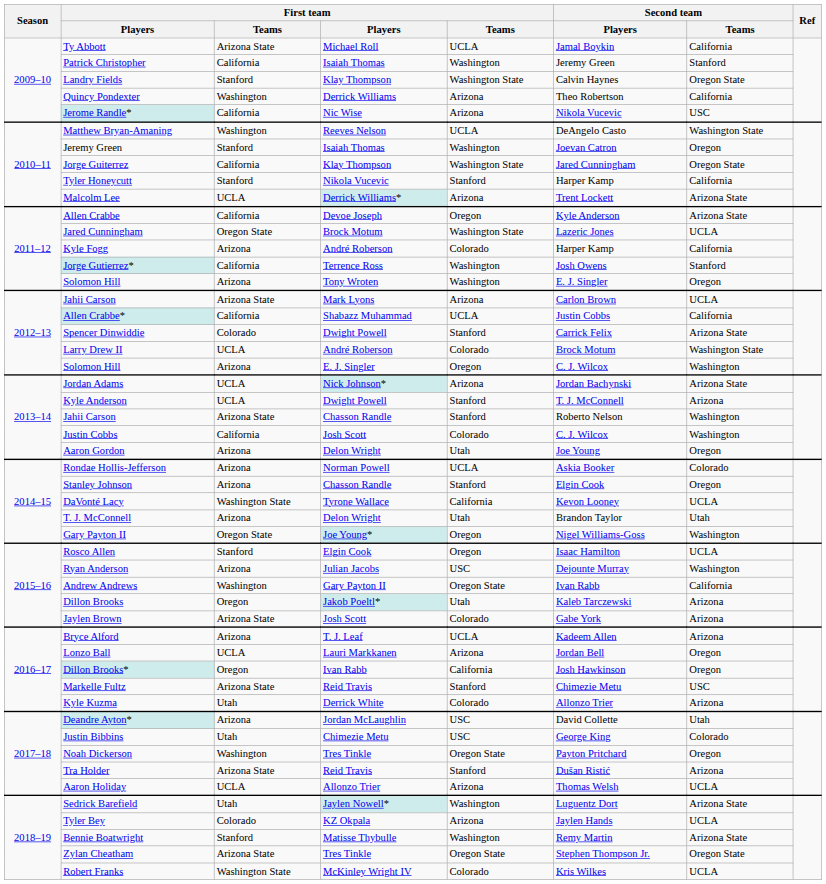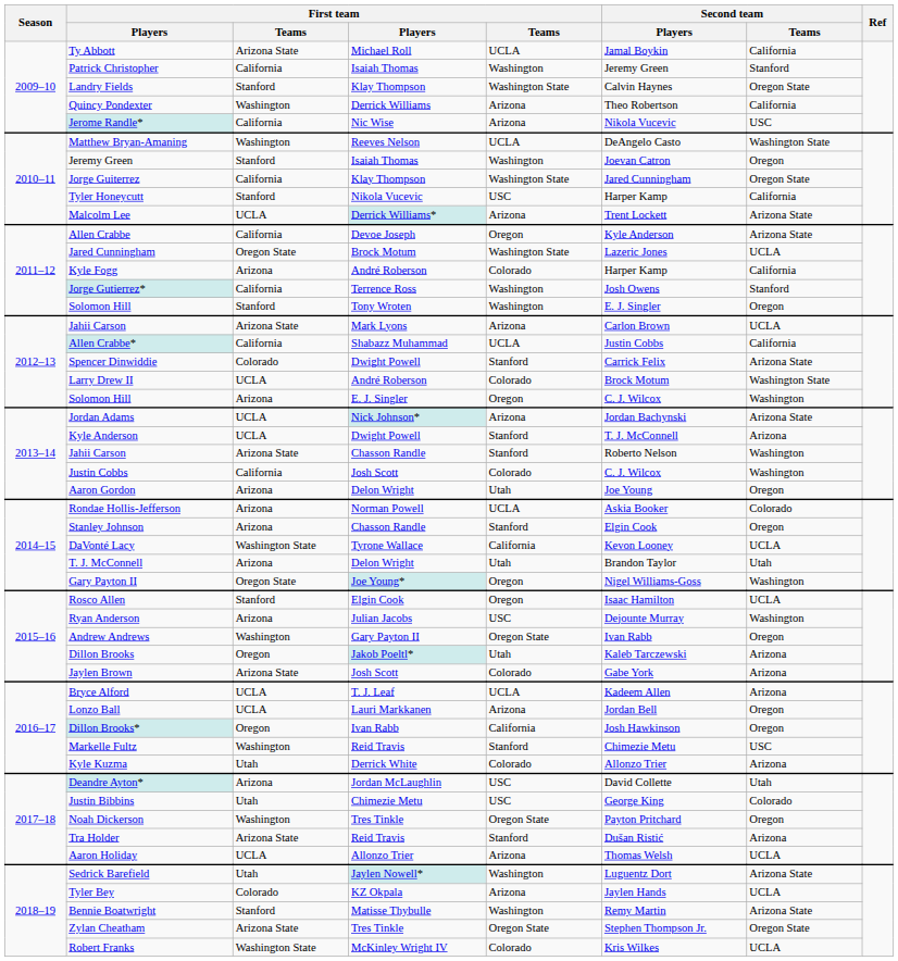Tyler Honeycutt | column 5: Stanford -> USC
Solomon Hill / Tony Wroten | column 3: Arizona -> Stanford
Andrew Andrews | Second team / Teams: California -> Oregon
Bryce Alford | column 3: Arizona -> UCLA
Markelle Fultz | column 3: Arizona State -> Washington
